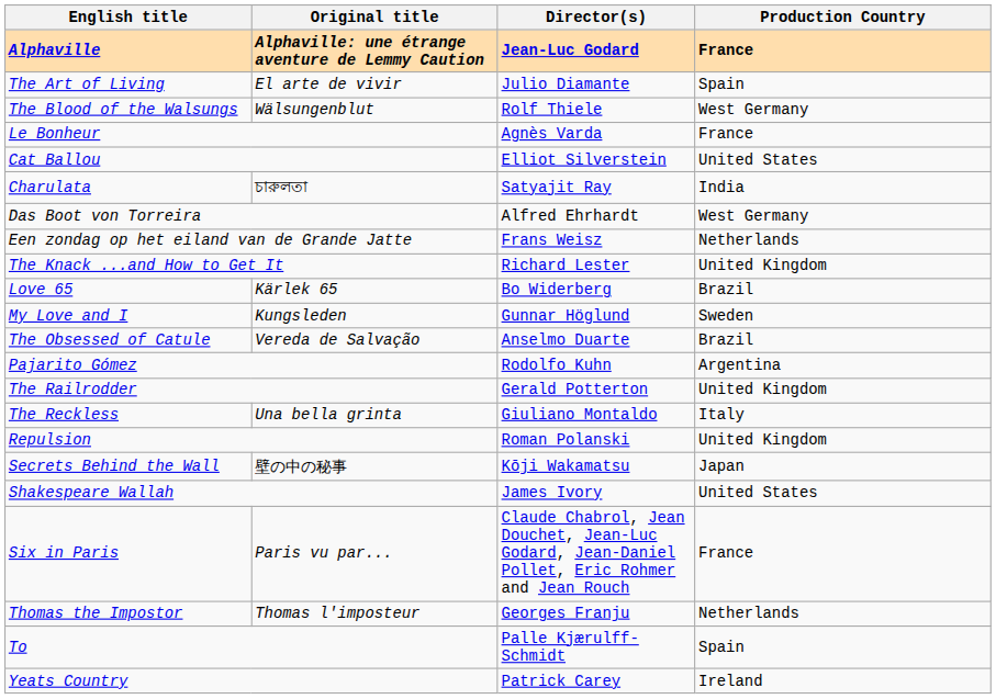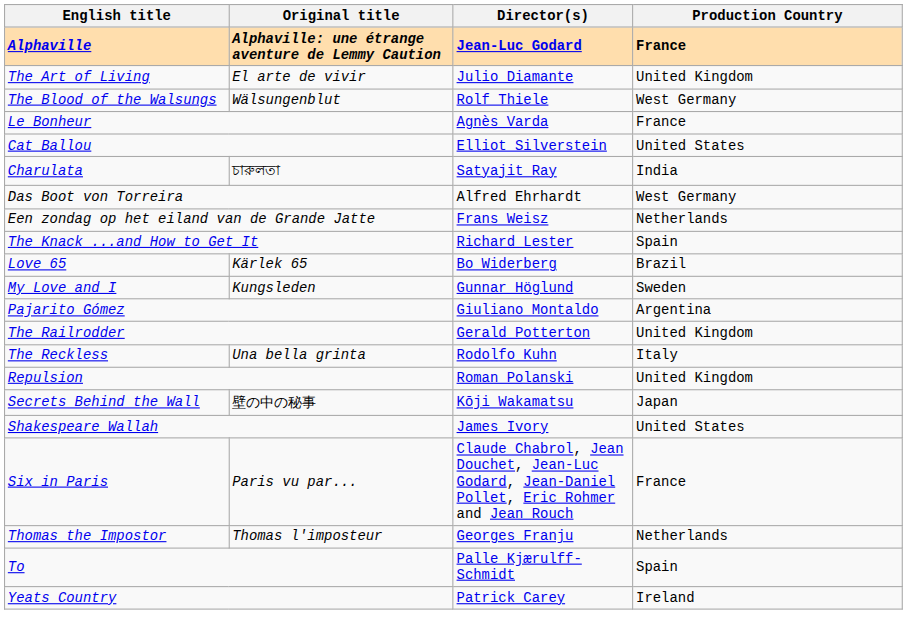The Art of Living | Production Country: Spain -> United Kingdom
The Knack ...and How to Get It | Production Country: United Kingdom -> Spain
- row: The Obsessed of Catule | Vereda de Salvação | Anselmo Duarte | Brazil
Pajarito Gómez | Director(s): Rodolfo Kuhn -> Giuliano Montaldo
The Reckless | Director(s): Giuliano Montaldo -> Rodolfo Kuhn
